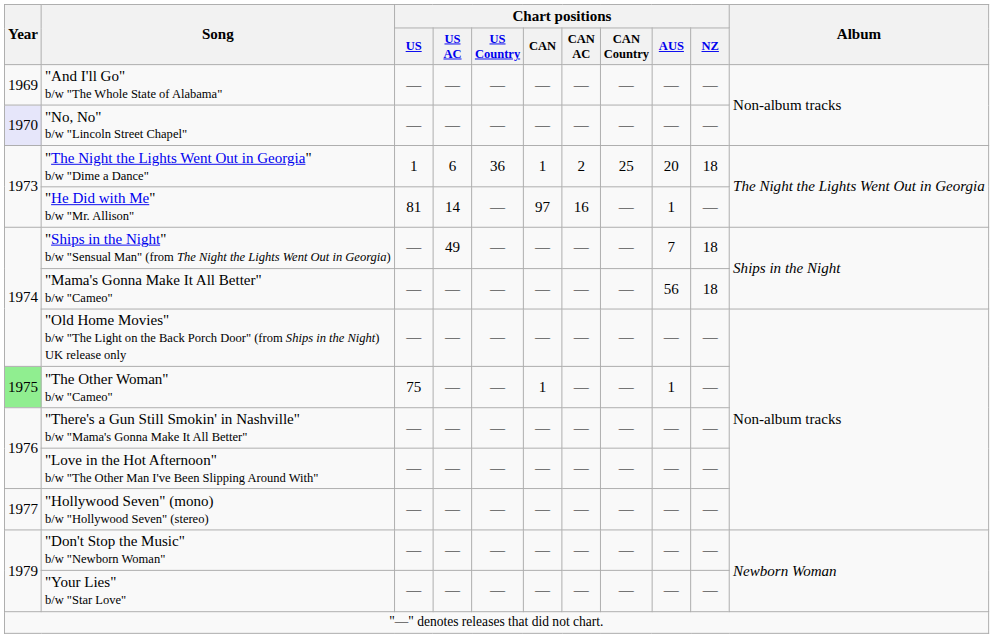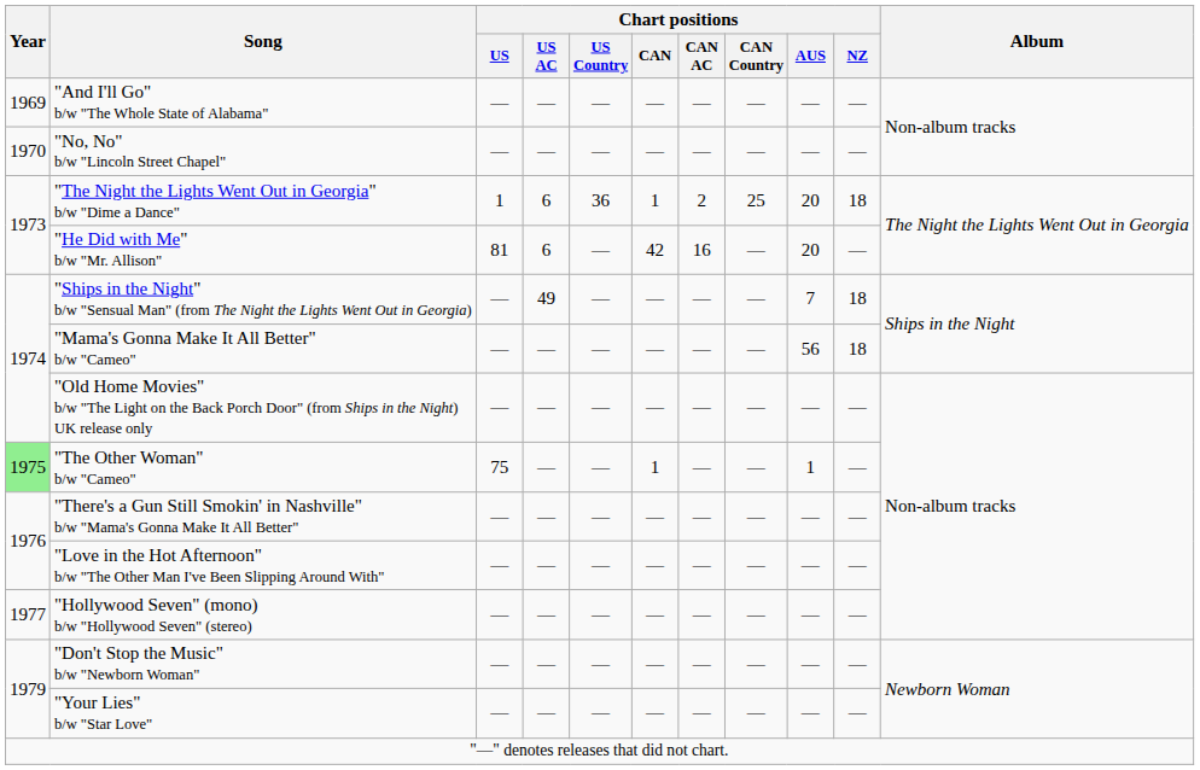"No, No" b/w "Lincoln Street Chapel" | Year: lavender background -> no background
"He Did with Me" b/w "Mr. Allison" | Chart positions / US AC: 14 -> 6
"He Did with Me" b/w "Mr. Allison" | Chart positions / CAN: 97 -> 42
"He Did with Me" b/w "Mr. Allison" | Chart positions / AUS: 1 -> 20
